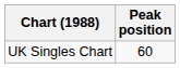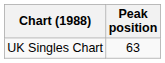UK Singles Chart | Peak position: 60 -> 63
